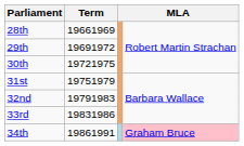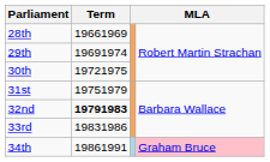29th | Term: 19691972 -> 19691974
32nd | Term: normal -> bold
